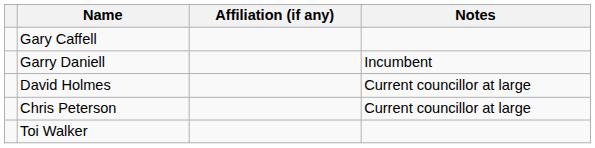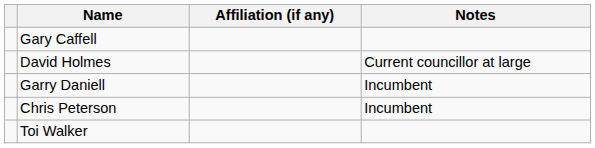rows swapped: Garry Daniell <-> David Holmes
Chris Peterson | Notes: Current councillor at large -> Incumbent
